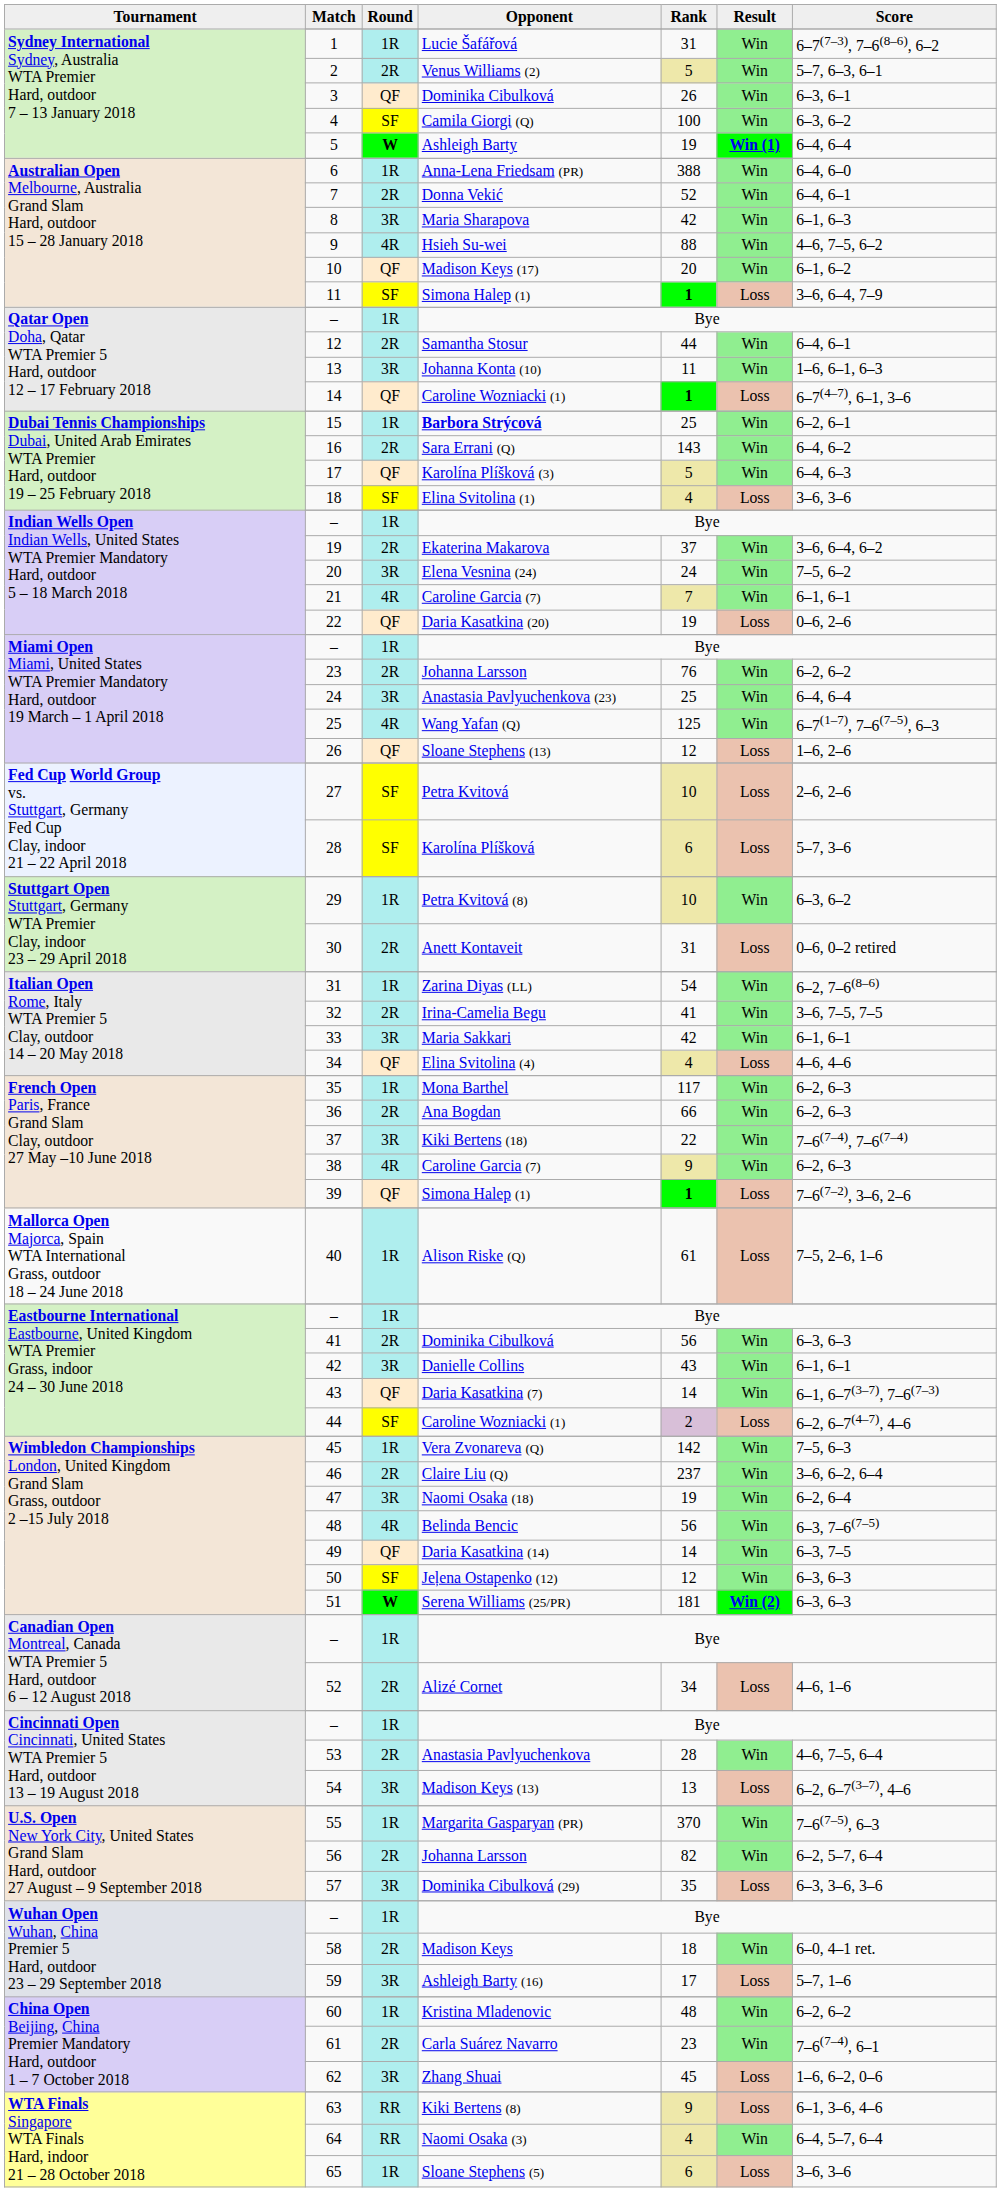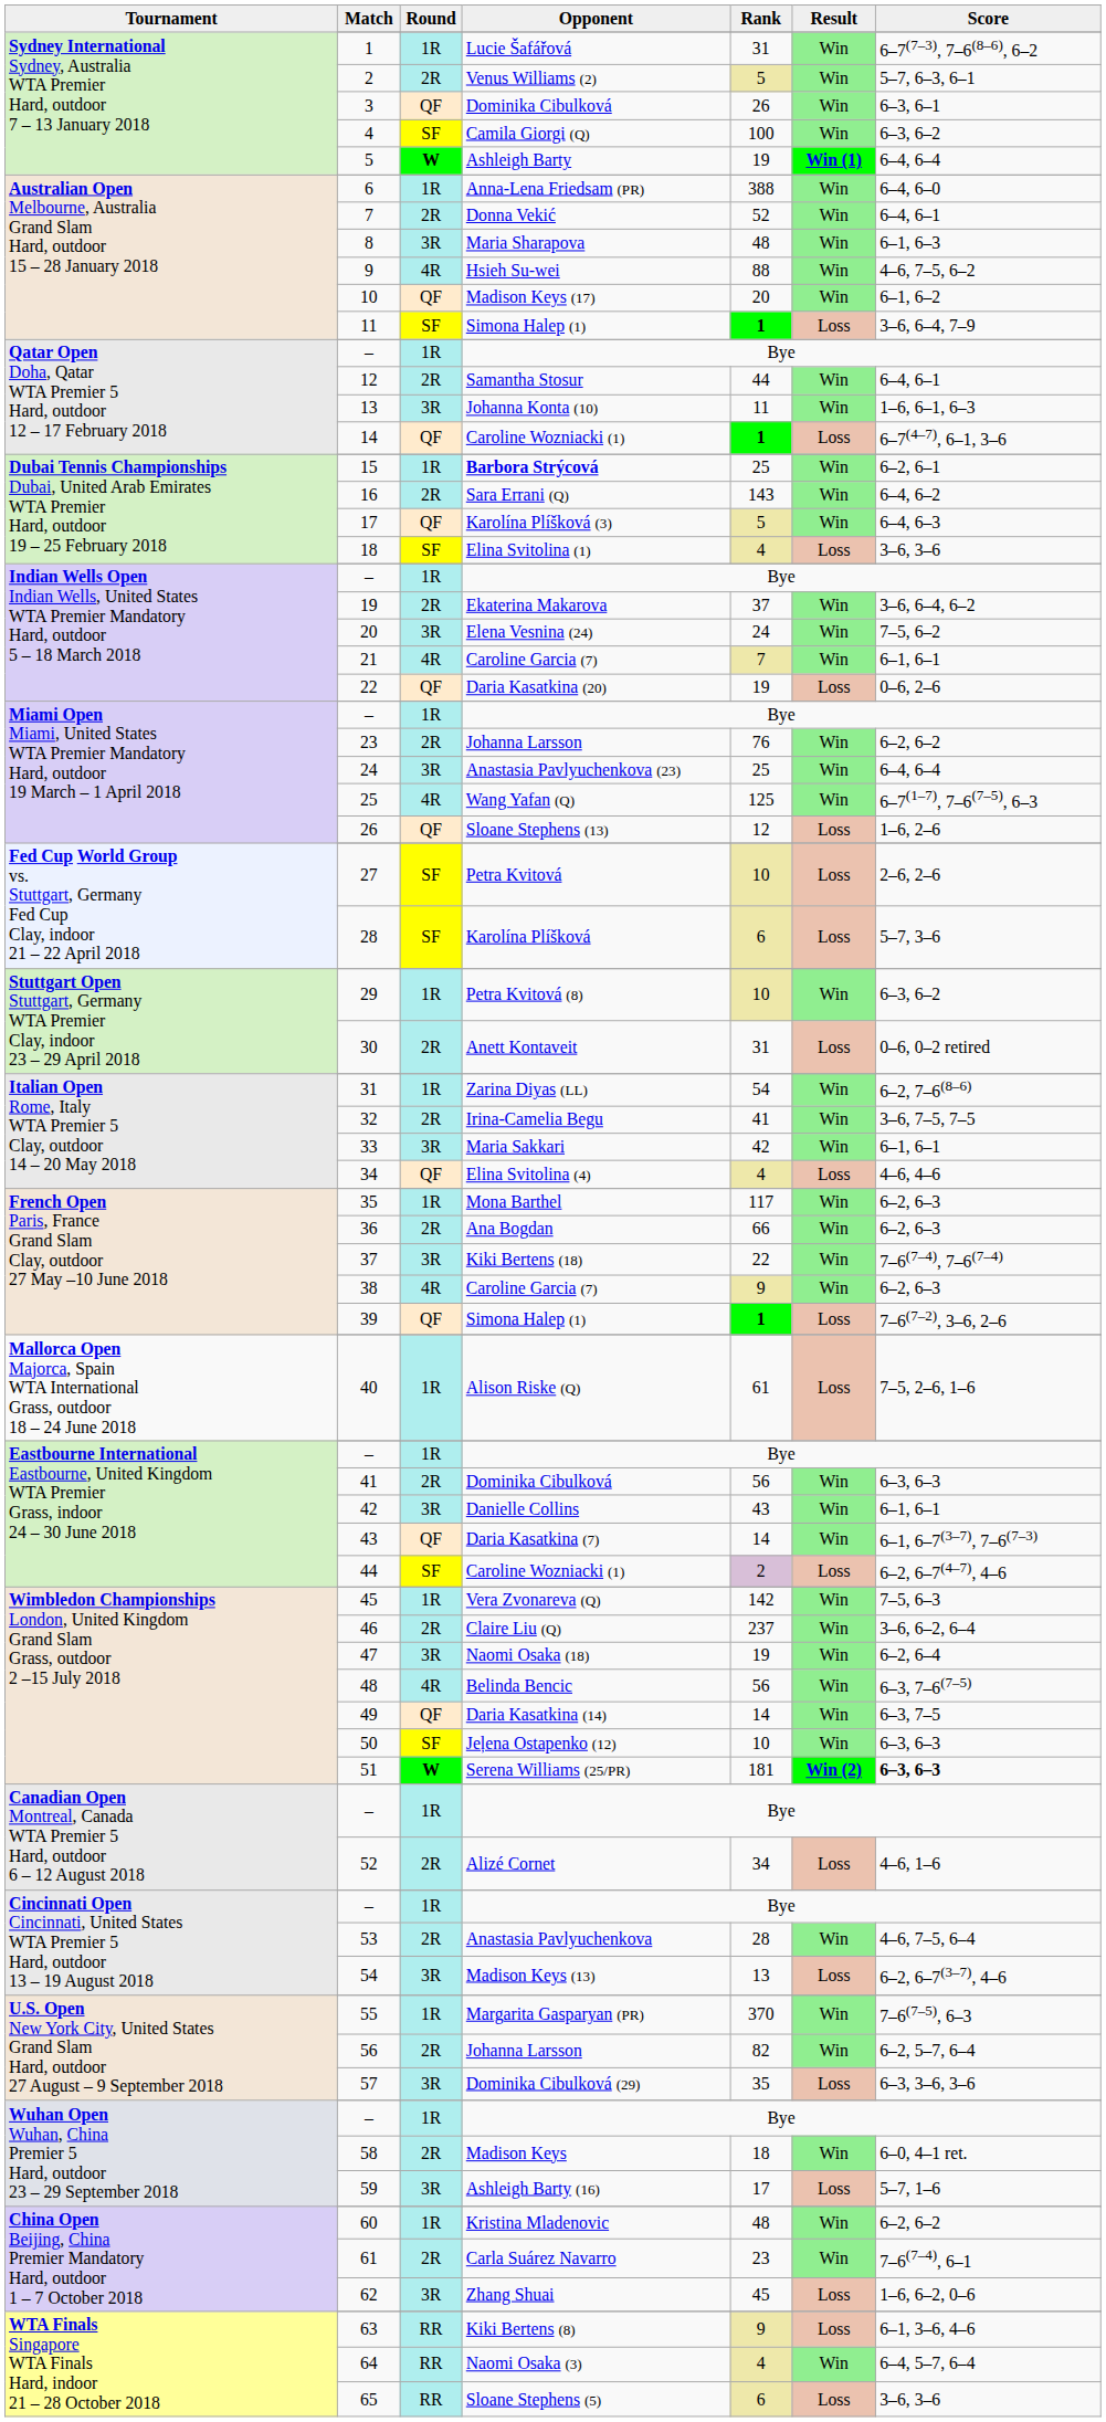8 | column 5: 42 -> 48
50 | column 5: 12 -> 10
51 | column 7: normal -> bold
65 | column 3: 1R -> RR
